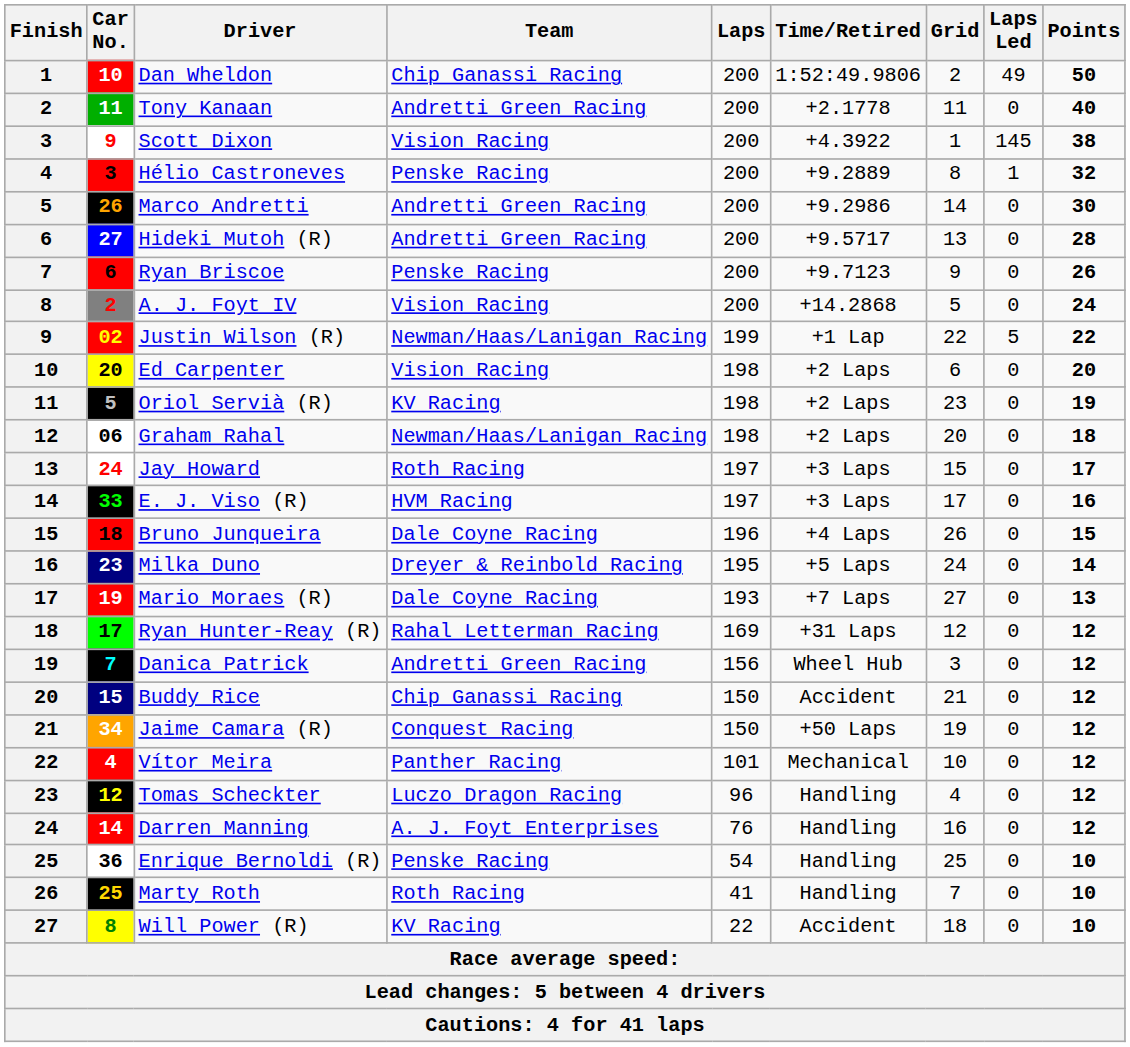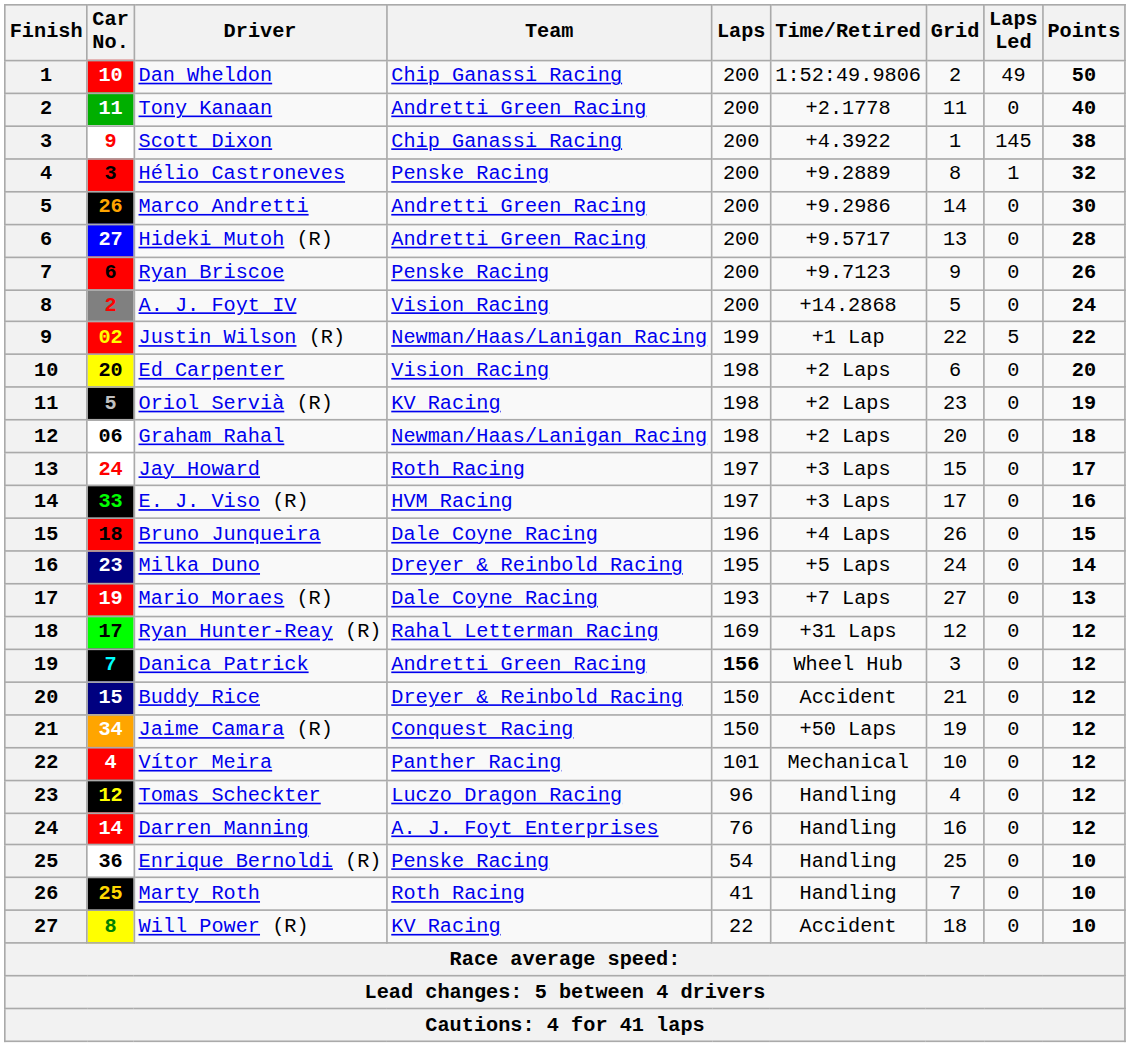Scott Dixon | Team: Vision Racing -> Chip Ganassi Racing
Danica Patrick | Laps: normal -> bold
Buddy Rice | Team: Chip Ganassi Racing -> Dreyer & Reinbold Racing
